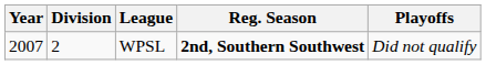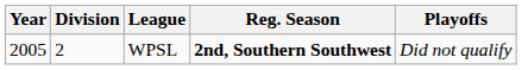WPSL | Year: 2007 -> 2005
